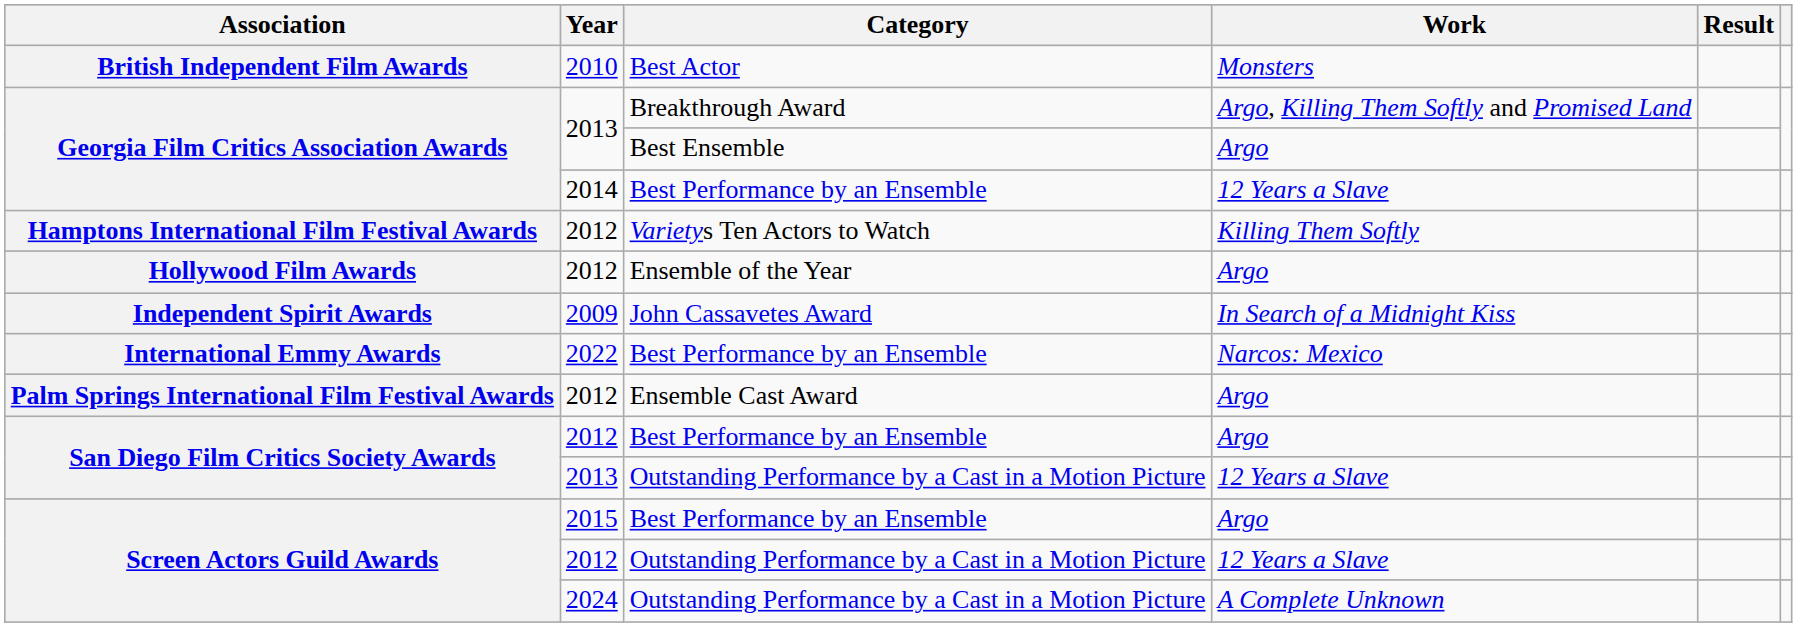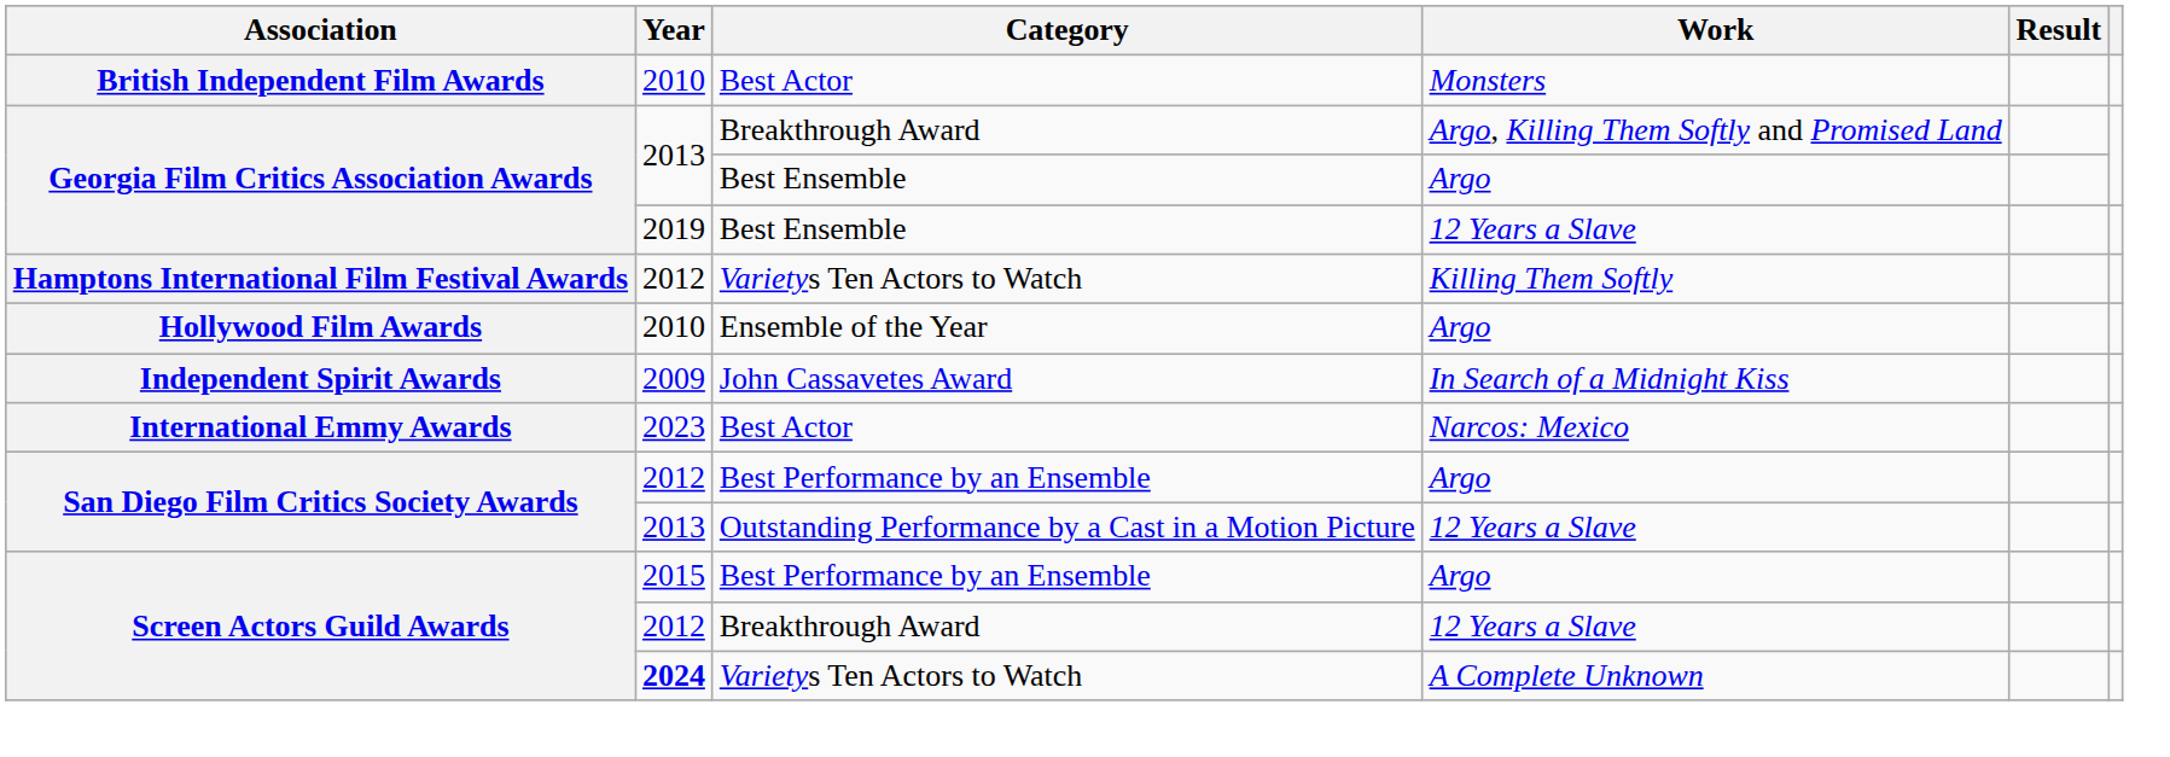Georgia Film Critics Association Awards / 12 Years a Slave | Year: 2014 -> 2019
Georgia Film Critics Association Awards / 12 Years a Slave | Category: Best Performance by an Ensemble -> Best Ensemble
Hollywood Film Awards | Year: 2012 -> 2010
International Emmy Awards | Year: 2022 -> 2023
International Emmy Awards | Category: Best Performance by an Ensemble -> Best Actor
- row: Palm Springs International Film Festival Awards | 2012 | Ensemble Cast Award | Argo
Screen Actors Guild Awards / 12 Years a Slave | Category: Outstanding Performance by a Cast in a Motion Picture -> Breakthrough Award
Screen Actors Guild Awards / A Complete Unknown | Year: normal -> bold
Screen Actors Guild Awards / A Complete Unknown | Category: Outstanding Performance by a Cast in a Motion Picture -> Varietys Ten Actors to Watch
